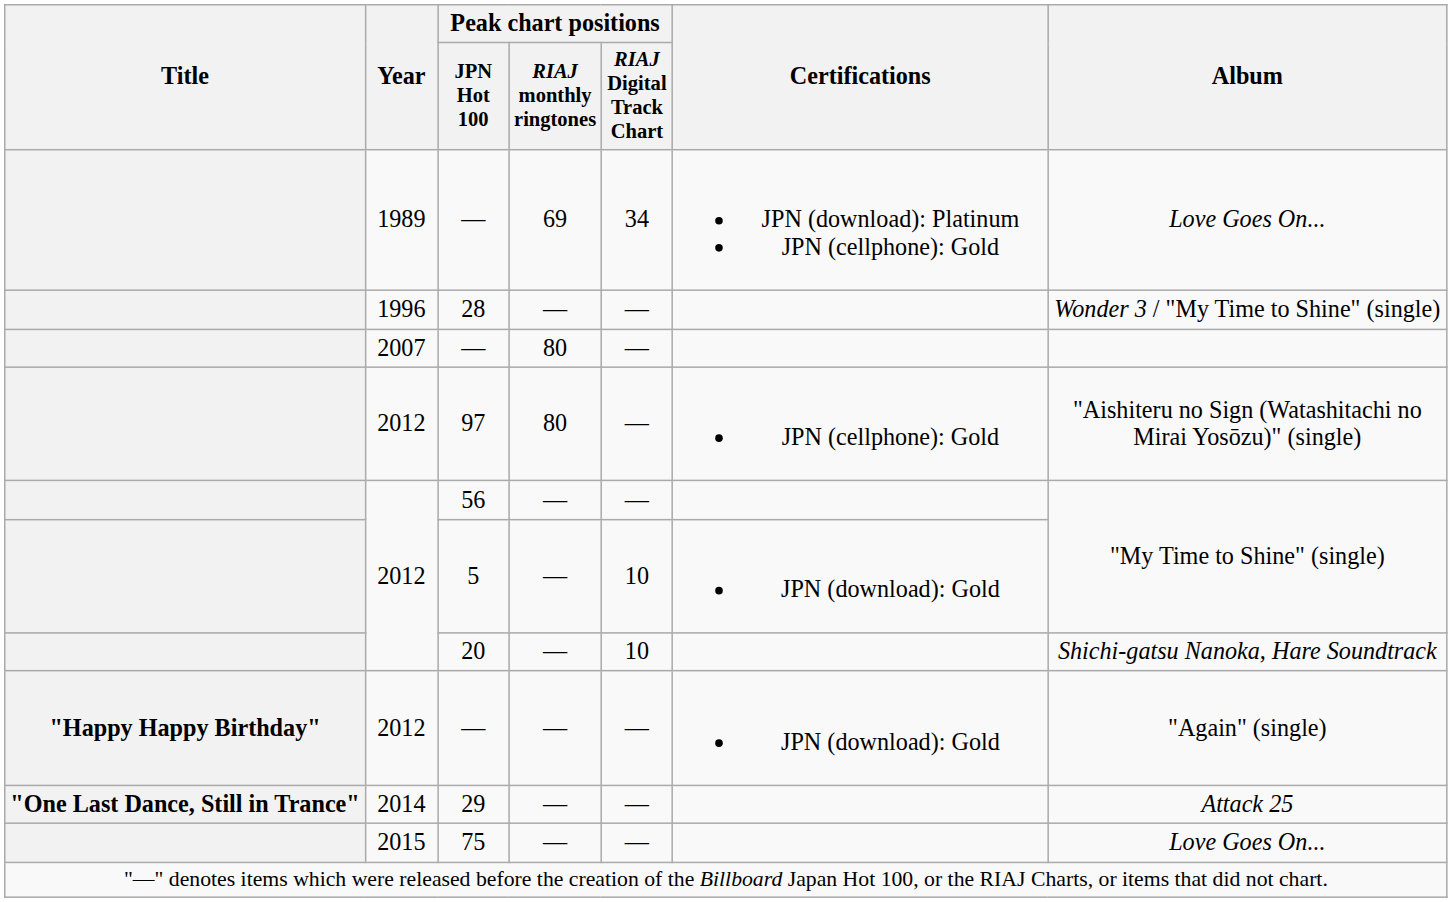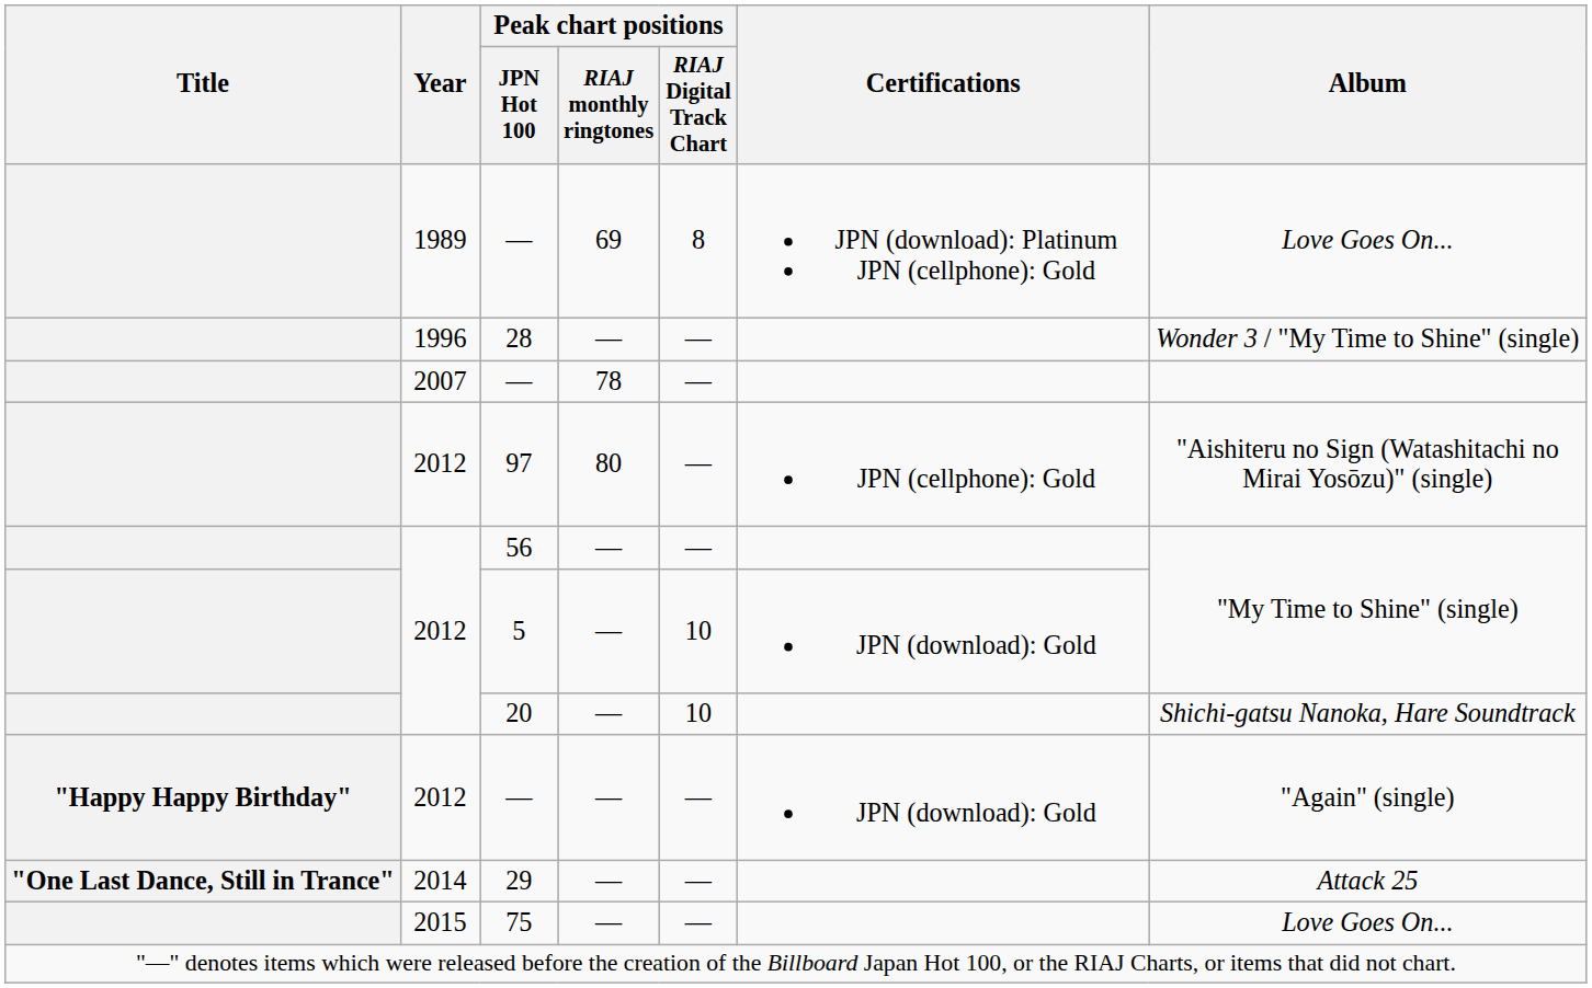1989 / — | Peak chart positions / RIAJ Digital Track Chart: 34 -> 8
2007 / — | Peak chart positions / RIAJ monthly ringtones: 80 -> 78
